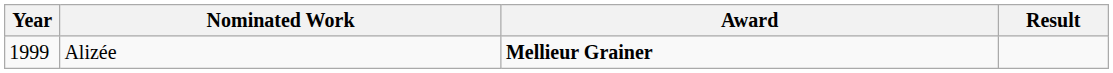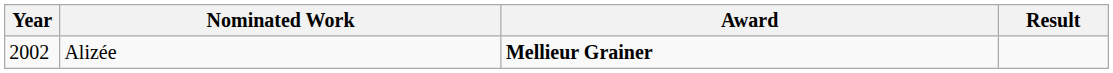Alizée | Year: 1999 -> 2002
